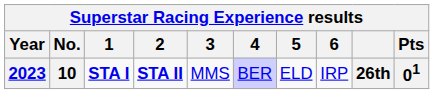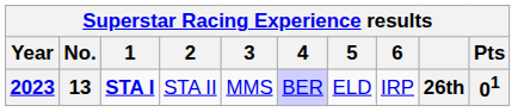2023 | No.: 10 -> 13
2023 | 2: bold -> normal
